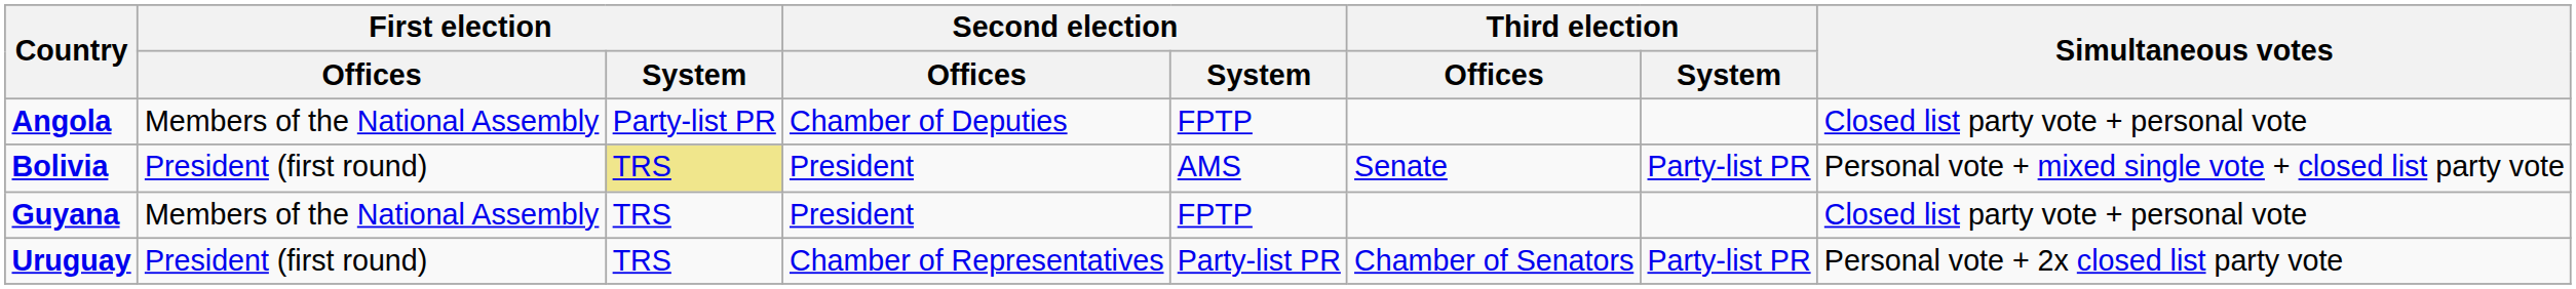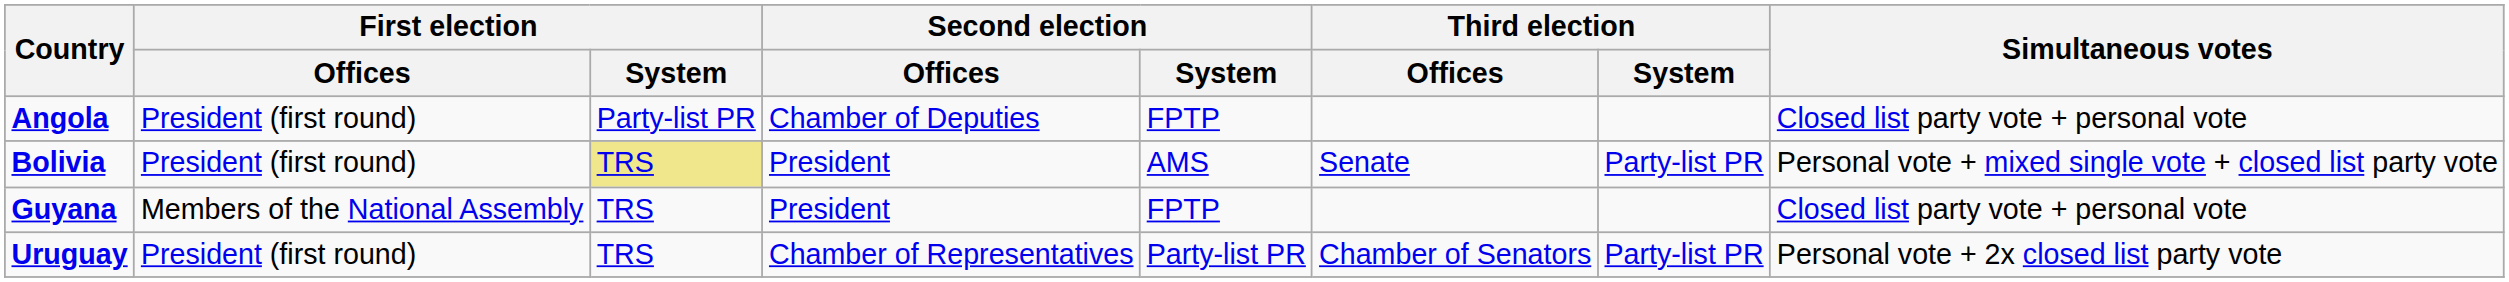Angola | First election / Offices: Members of the National Assembly -> President (first round)
